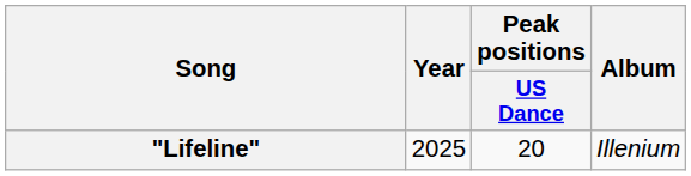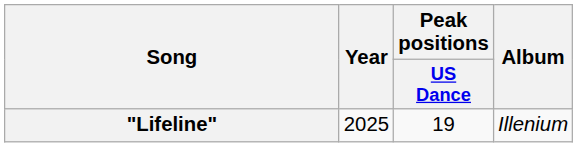"Lifeline" | Peak positions / US Dance: 20 -> 19
